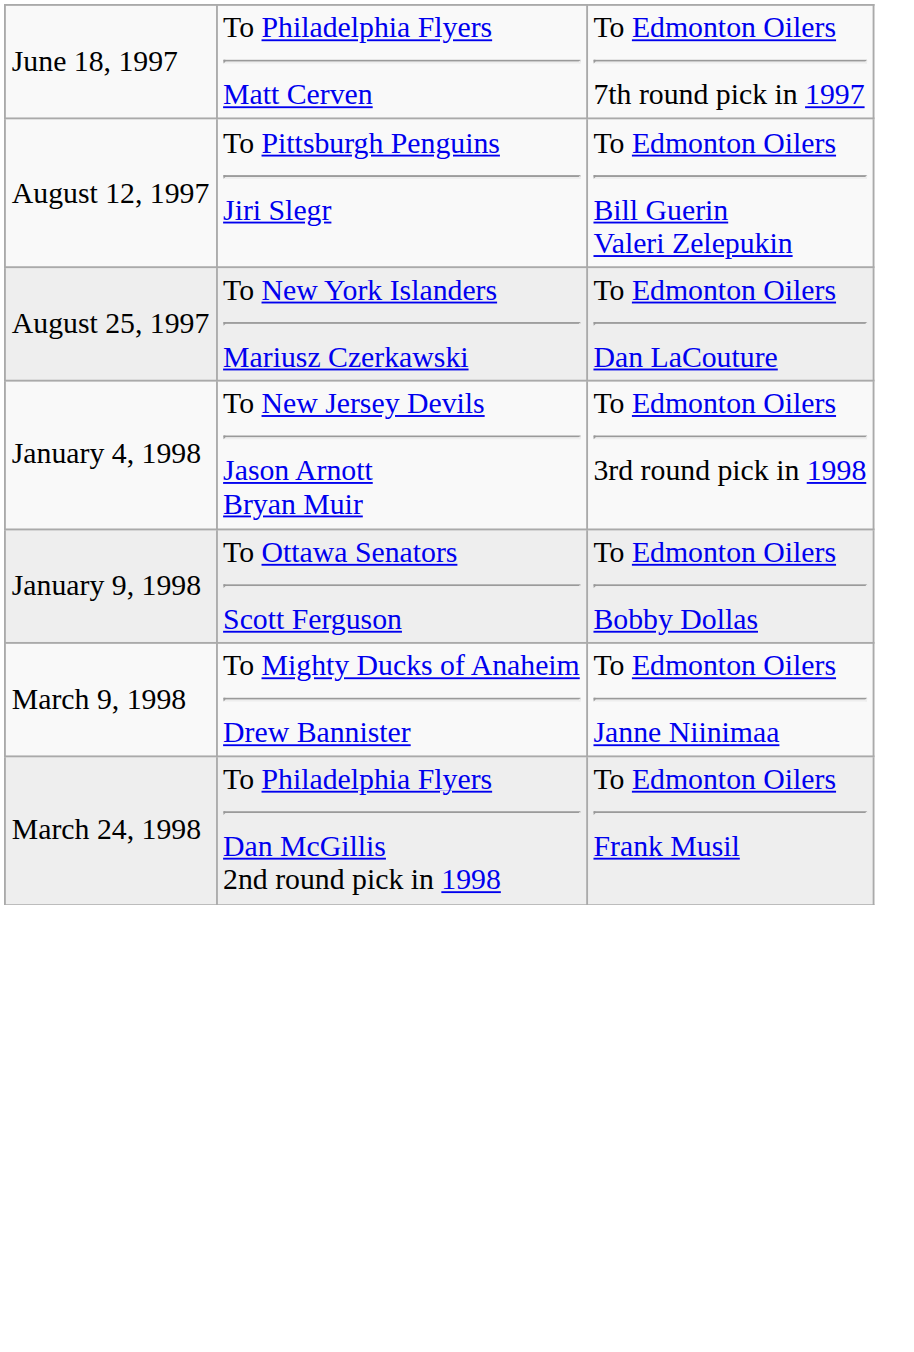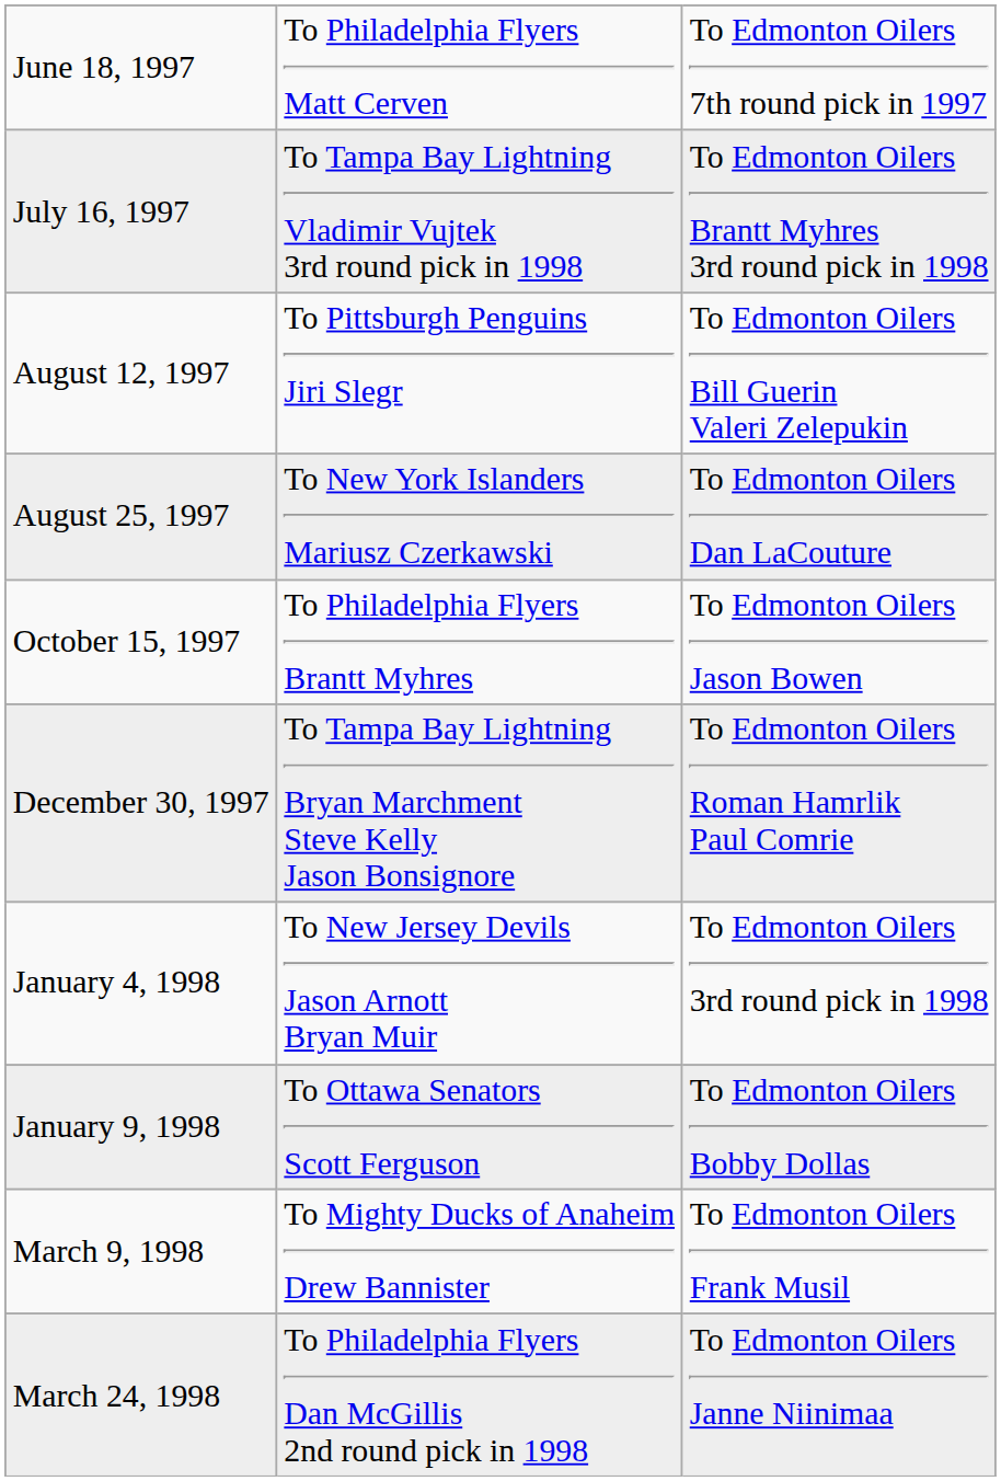+ row: July 16, 1997 | To Tampa Bay Lightning Vladimir Vujtek 3rd round pick in 1998 | To Edmonton Oilers Brantt Myhres 3rd round pick in 1998
+ row: October 15, 1997 | To Philadelphia Flyers Brantt Myhres | To Edmonton Oilers Jason Bowen
+ row: December 30, 1997 | To Tampa Bay Lightning Bryan Marchment Steve Kelly Jason Bonsignore | To Edmonton Oilers Roman Hamrlik Paul Comrie
March 9, 1998 | column 3: To Edmonton Oilers Janne Niinimaa -> To Edmonton Oilers Frank Musil
March 24, 1998 | column 3: To Edmonton Oilers Frank Musil -> To Edmonton Oilers Janne Niinimaa
